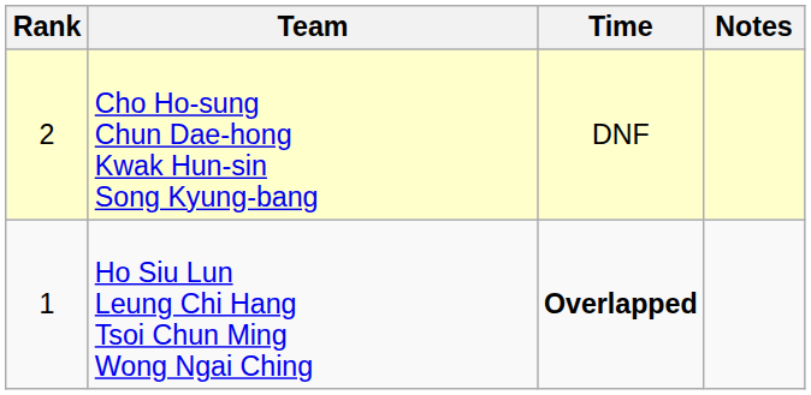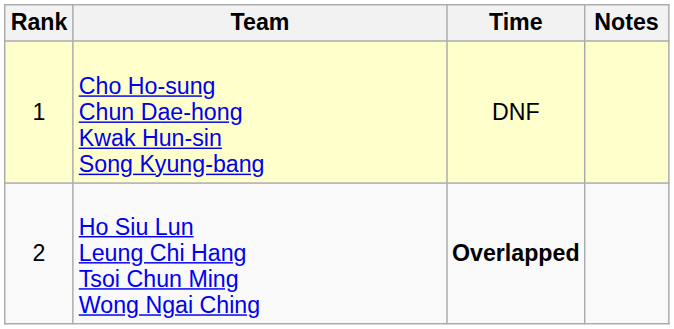Cho Ho-sung Chun Dae-hong Kwak Hun-sin Song Kyung-bang | Rank: 2 -> 1
Ho Siu Lun Leung Chi Hang Tsoi Chun Ming Wong Ngai Ching | Rank: 1 -> 2
